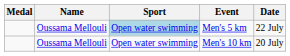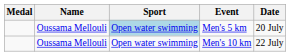Men's 5 km | Date: 22 July -> 20 July
Men's 10 km | Date: 20 July -> 22 July
